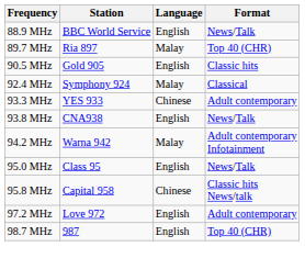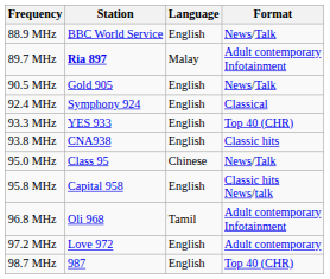89.7 MHz | Station: normal -> bold
89.7 MHz | Format: Top 40 (CHR) -> Adult contemporary Infotainment
90.5 MHz | Format: Classic hits -> News/Talk
92.4 MHz | Language: Malay -> English
93.3 MHz | Language: Chinese -> English
93.3 MHz | Format: Adult contemporary -> Top 40 (CHR)
93.8 MHz | Format: News/Talk -> Classic hits
- row: 94.2 MHz | Warna 942 | Malay | Adult contemporary Infotainment
95.0 MHz | Language: English -> Chinese
95.8 MHz | Language: Chinese -> English
+ row: 96.8 MHz | Oli 968 | Tamil | Adult contemporary Infotainment
